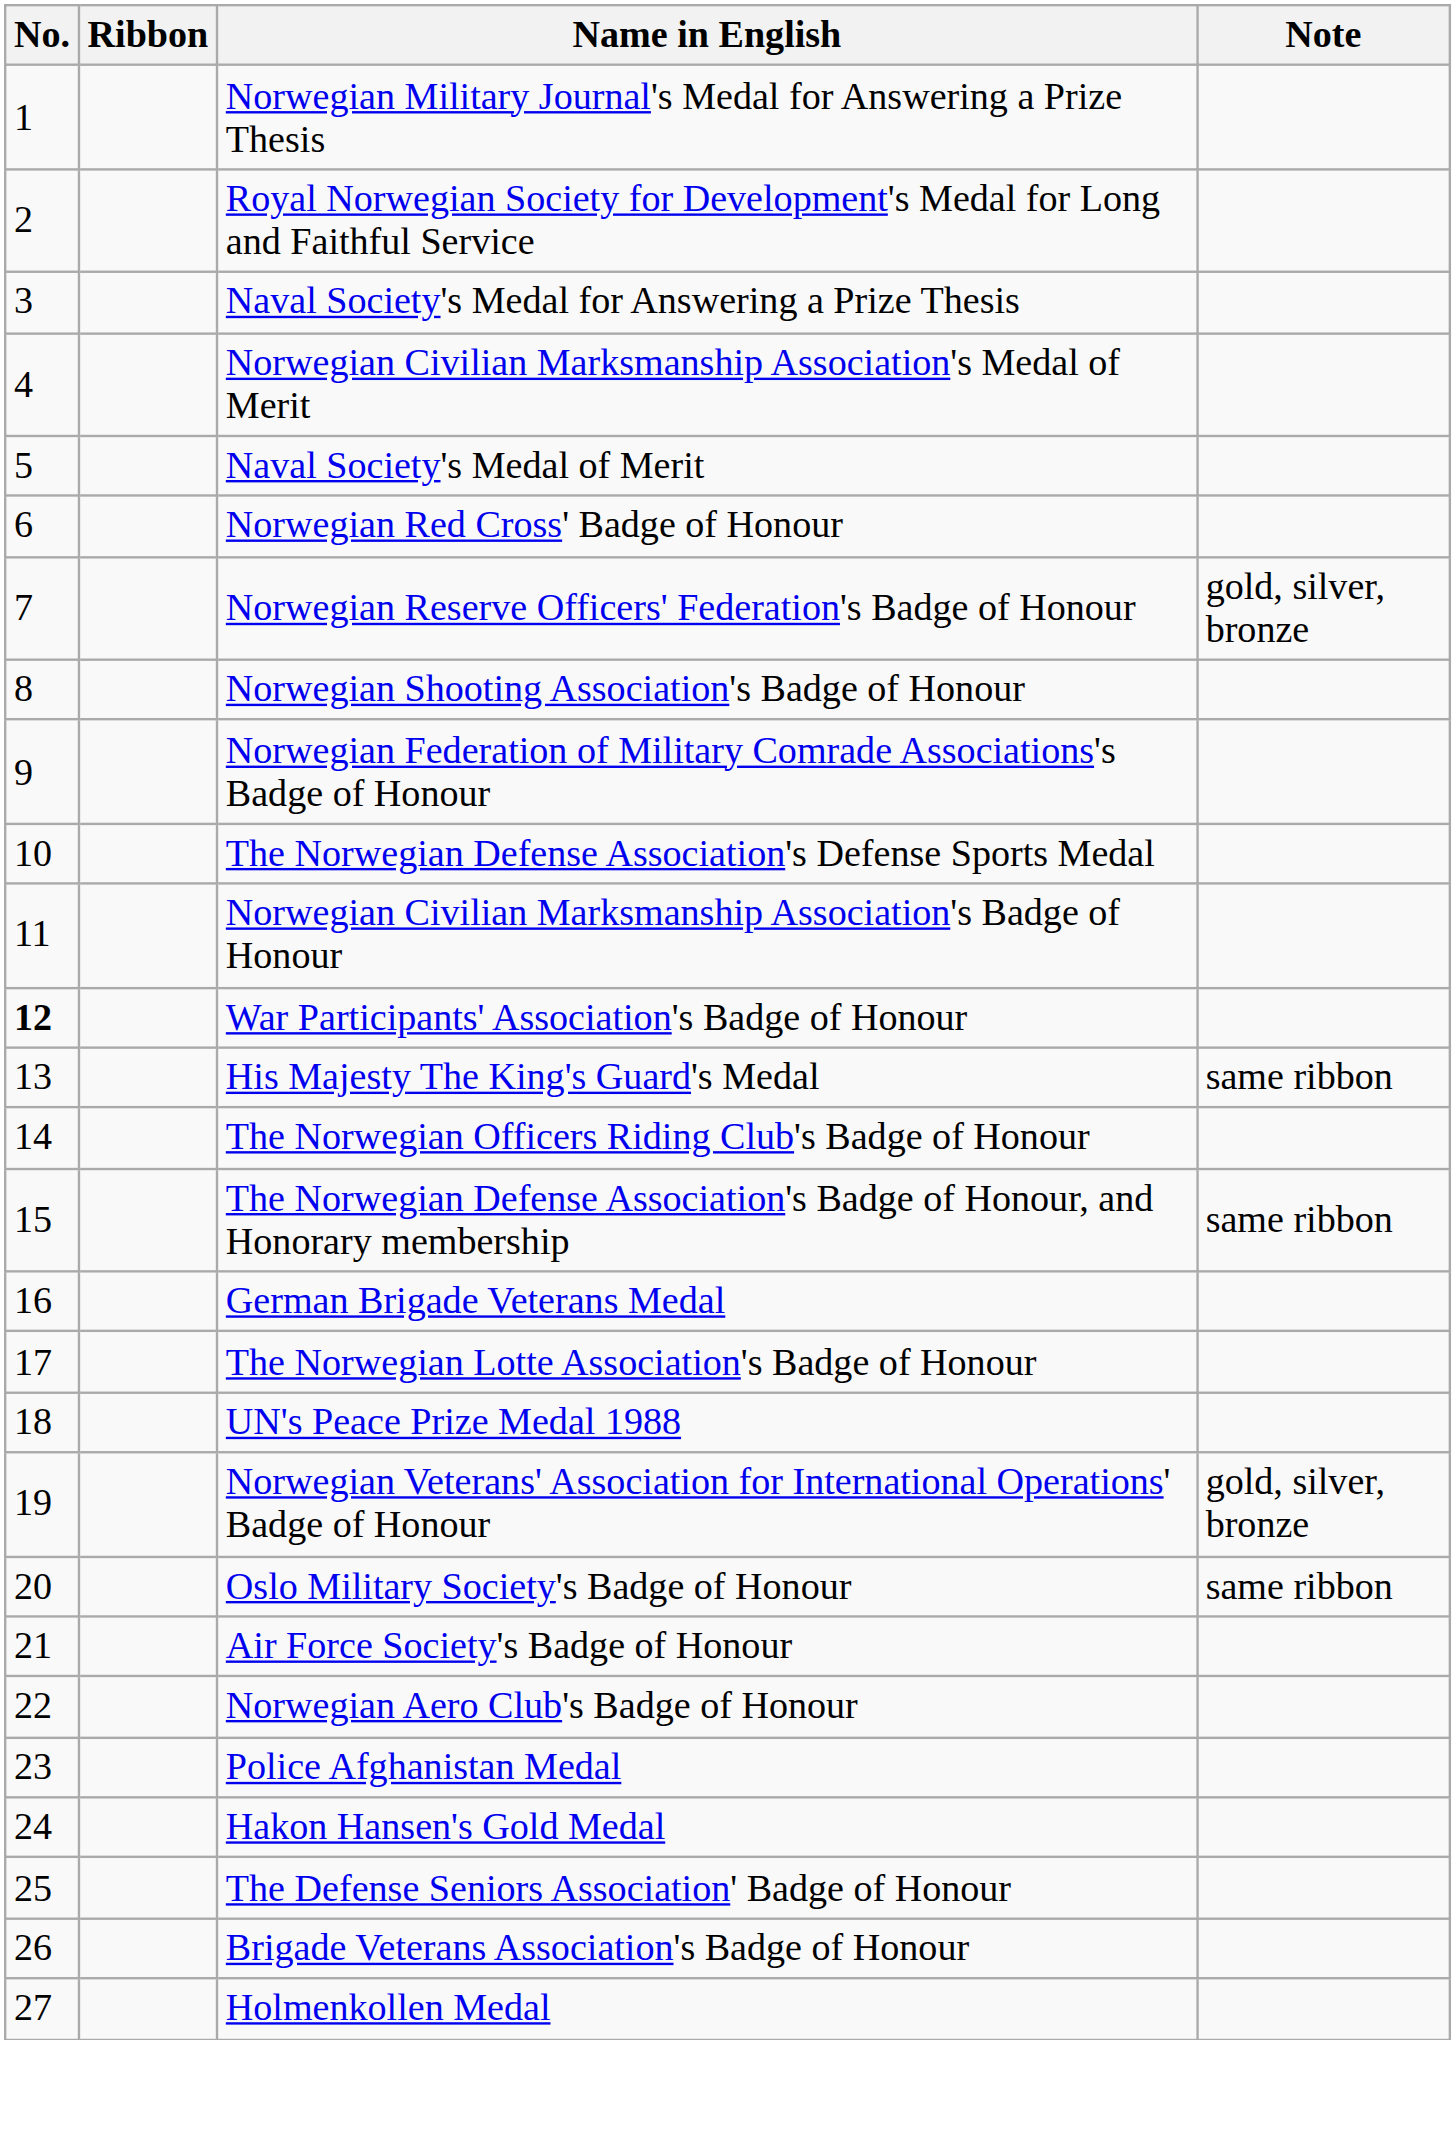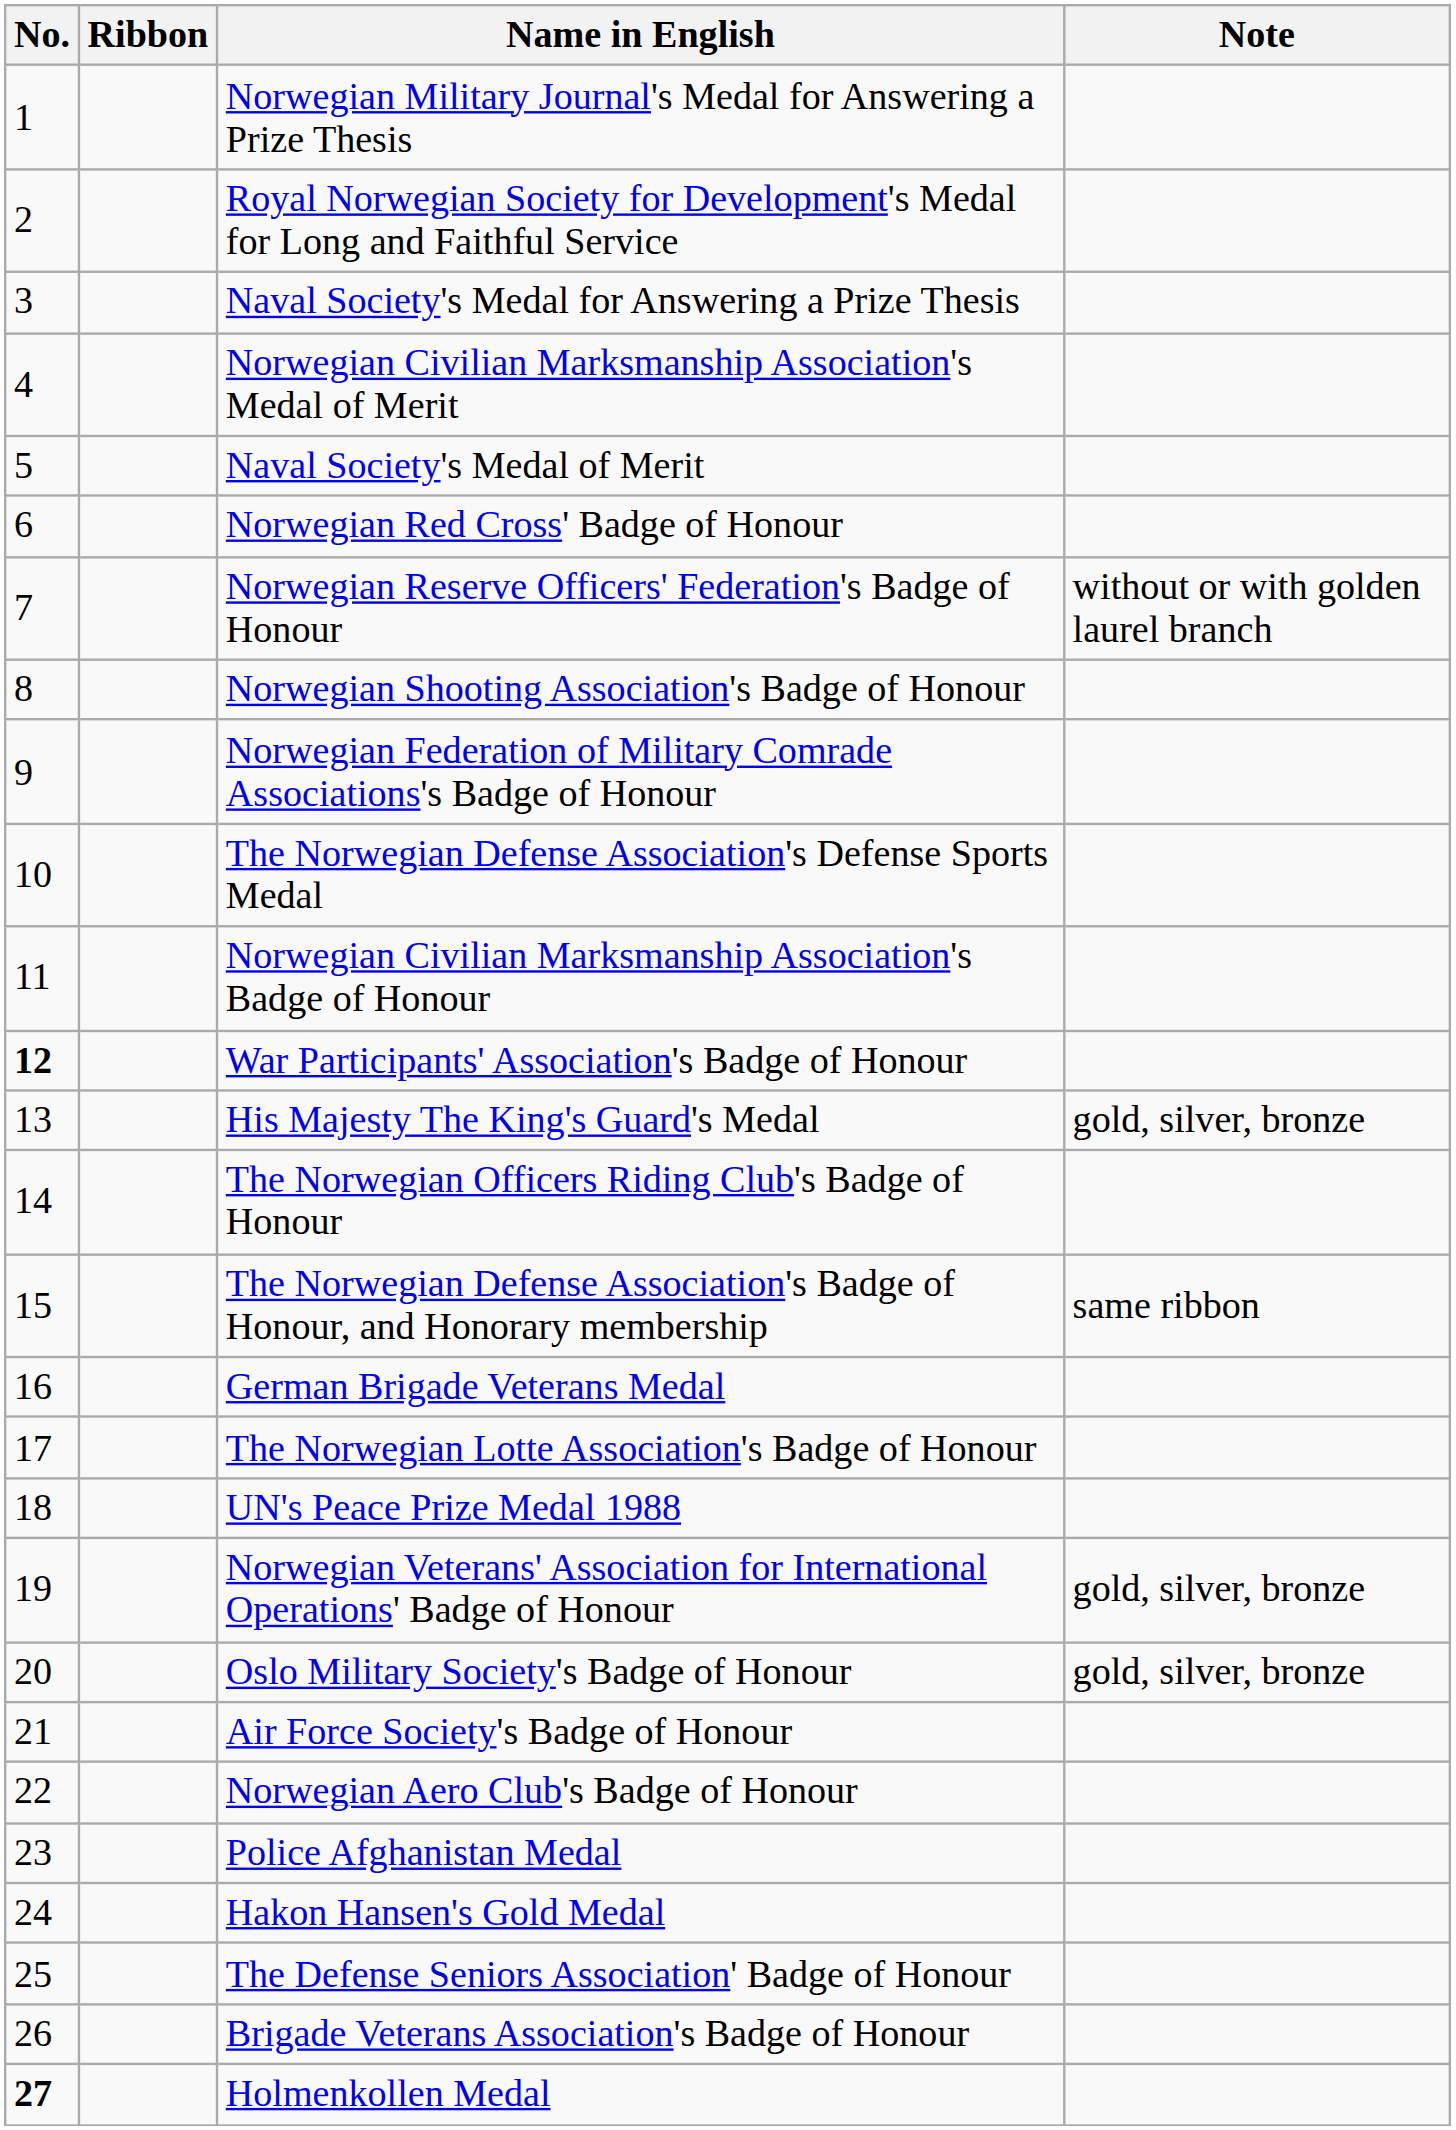Norwegian Reserve Officers' Federation's Badge of Honour | Note: gold, silver, bronze -> without or with golden laurel branch
His Majesty The King's Guard's Medal | Note: same ribbon -> gold, silver, bronze
Oslo Military Society's Badge of Honour | Note: same ribbon -> gold, silver, bronze
Holmenkollen Medal | No.: normal -> bold
